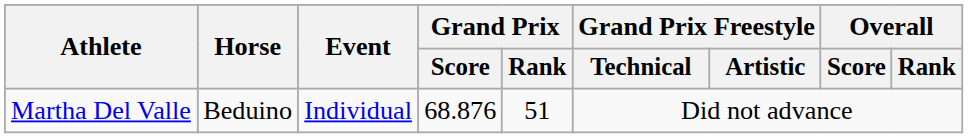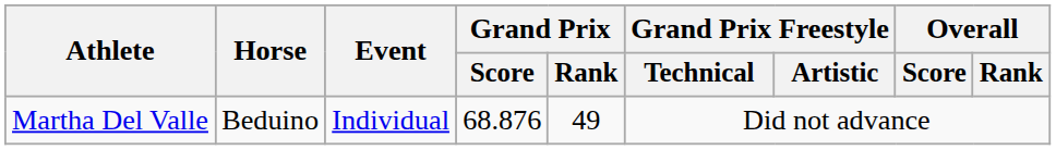Martha Del Valle | Grand Prix / Rank: 51 -> 49
